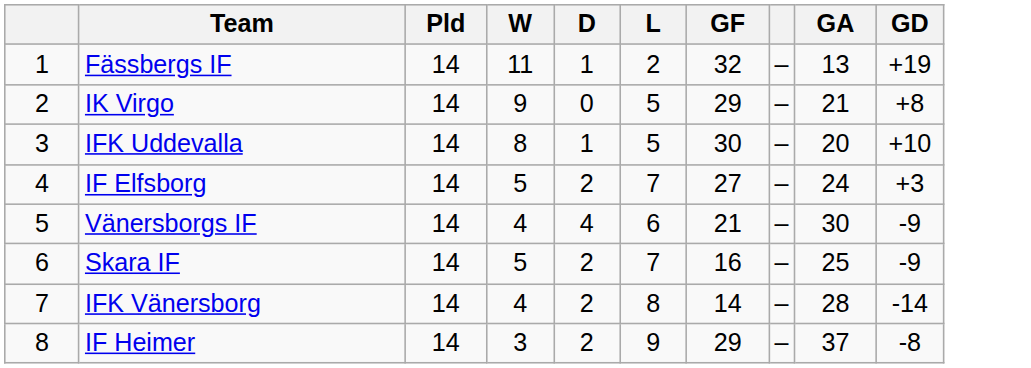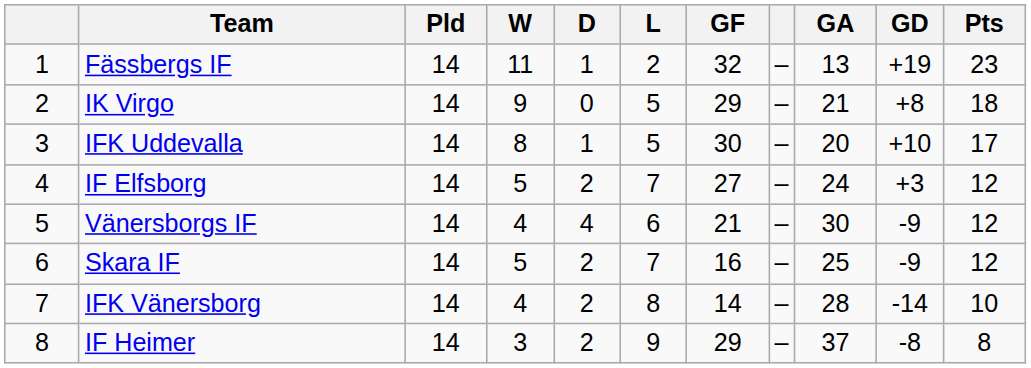+ column: Pts | 23 | 18 | 17 | 12 | 12 | 12 | 10 | 8
